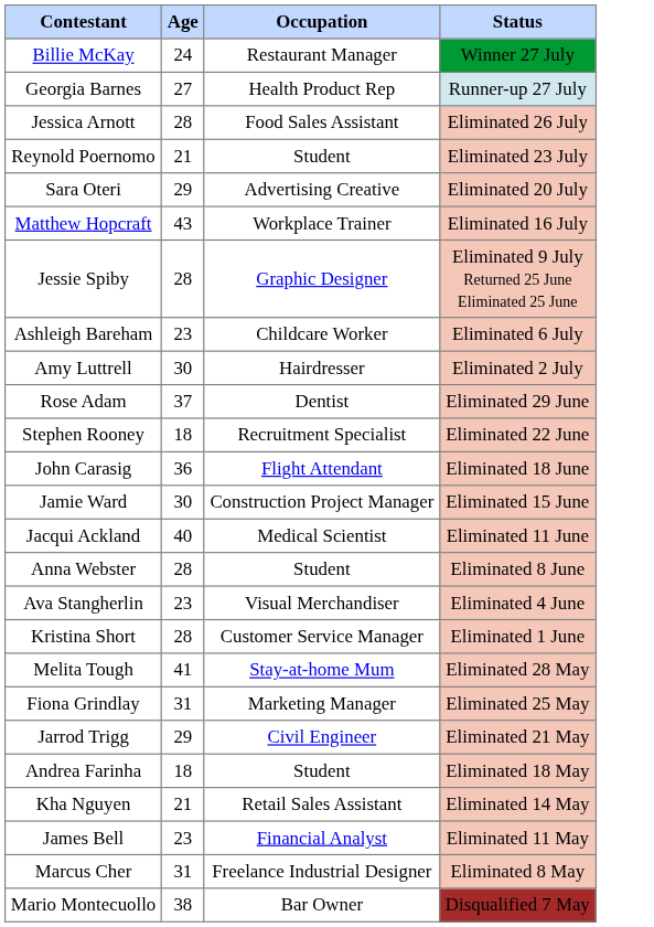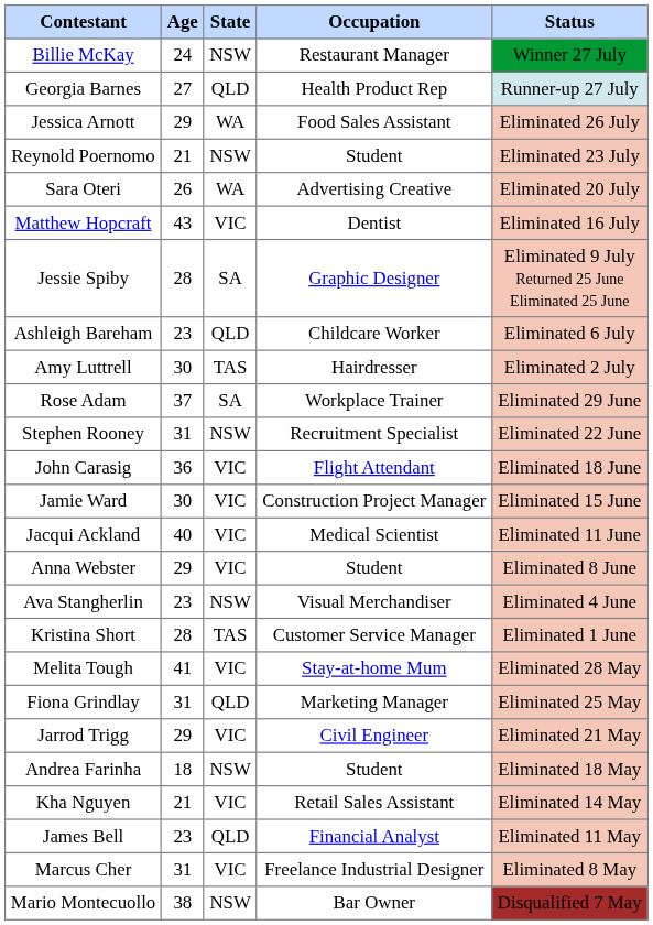+ column: State | NSW | QLD | WA | NSW | WA | VIC | SA | QLD | TAS | SA | NSW | VIC | VIC | VIC | VIC | NSW | TAS | VIC | QLD | VIC | NSW | VIC | QLD | VIC | NSW
Jessica Arnott | Age: 28 -> 29
Sara Oteri | Age: 29 -> 26
Matthew Hopcraft | Occupation: Workplace Trainer -> Dentist
Rose Adam | Occupation: Dentist -> Workplace Trainer
Stephen Rooney | Age: 18 -> 31
Anna Webster | Age: 28 -> 29
